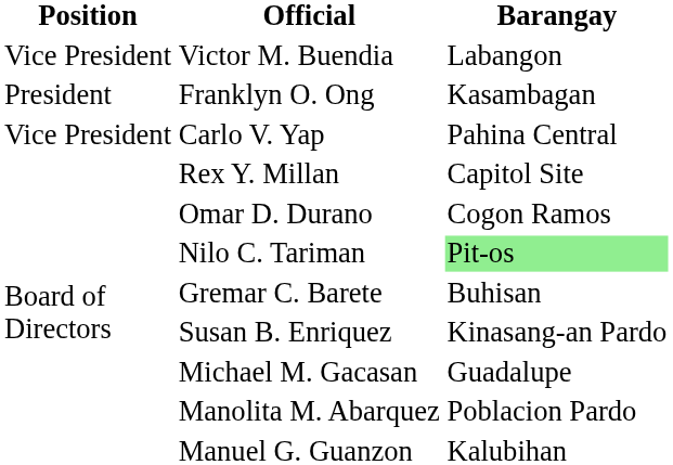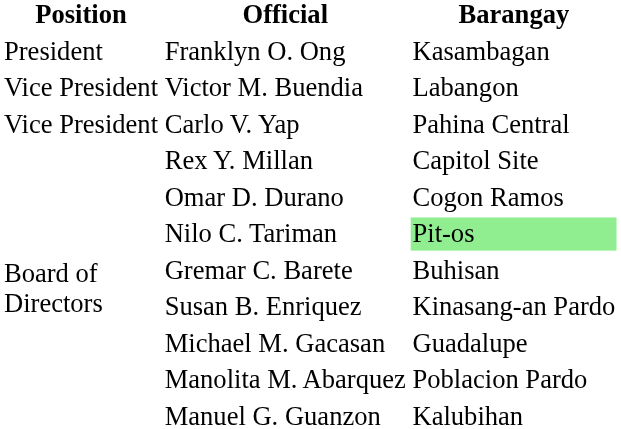rows swapped: Franklyn O. Ong <-> Victor M. Buendia
